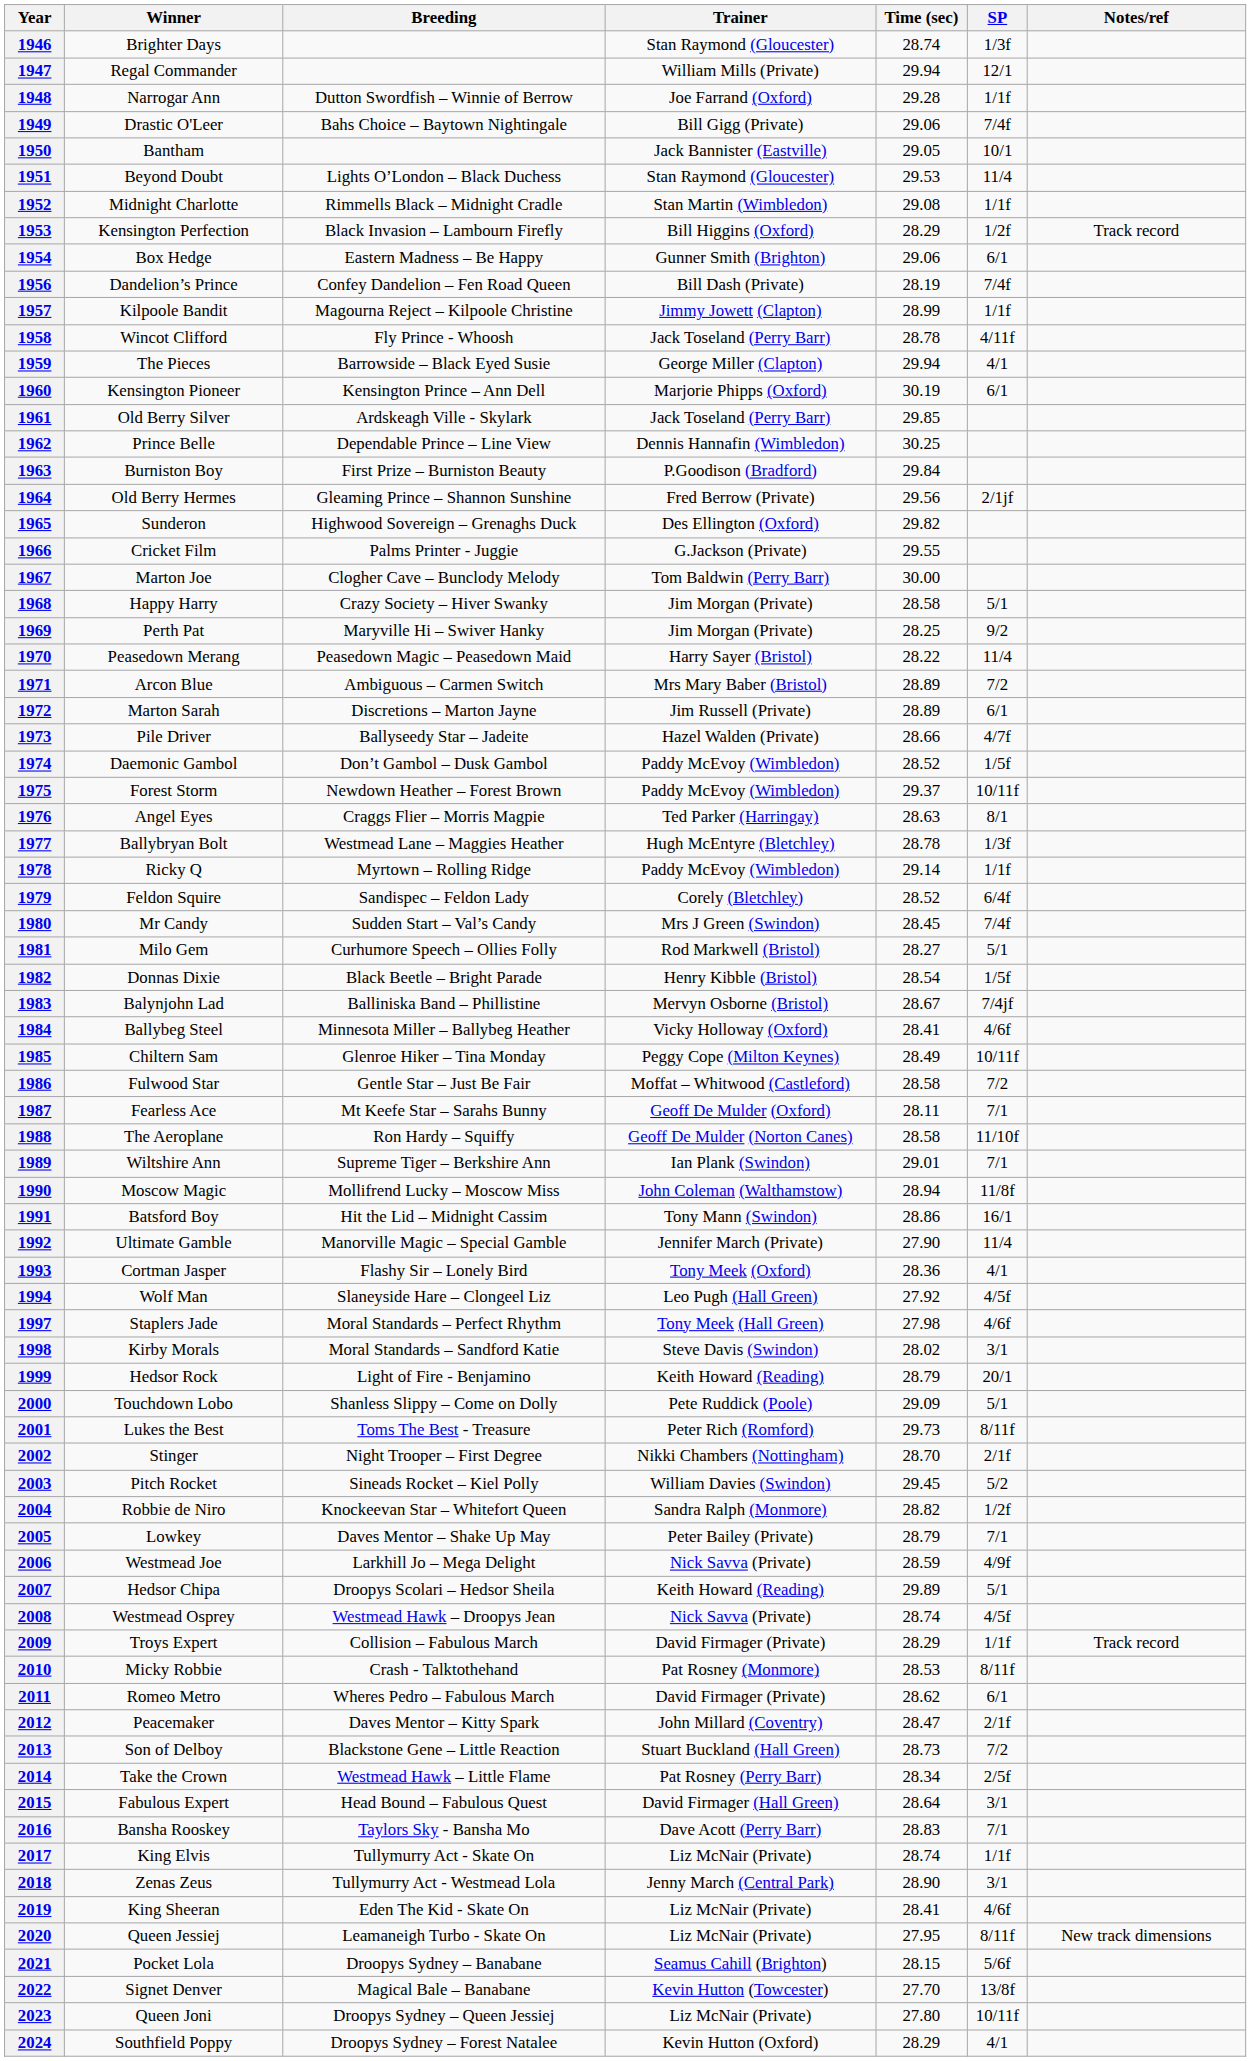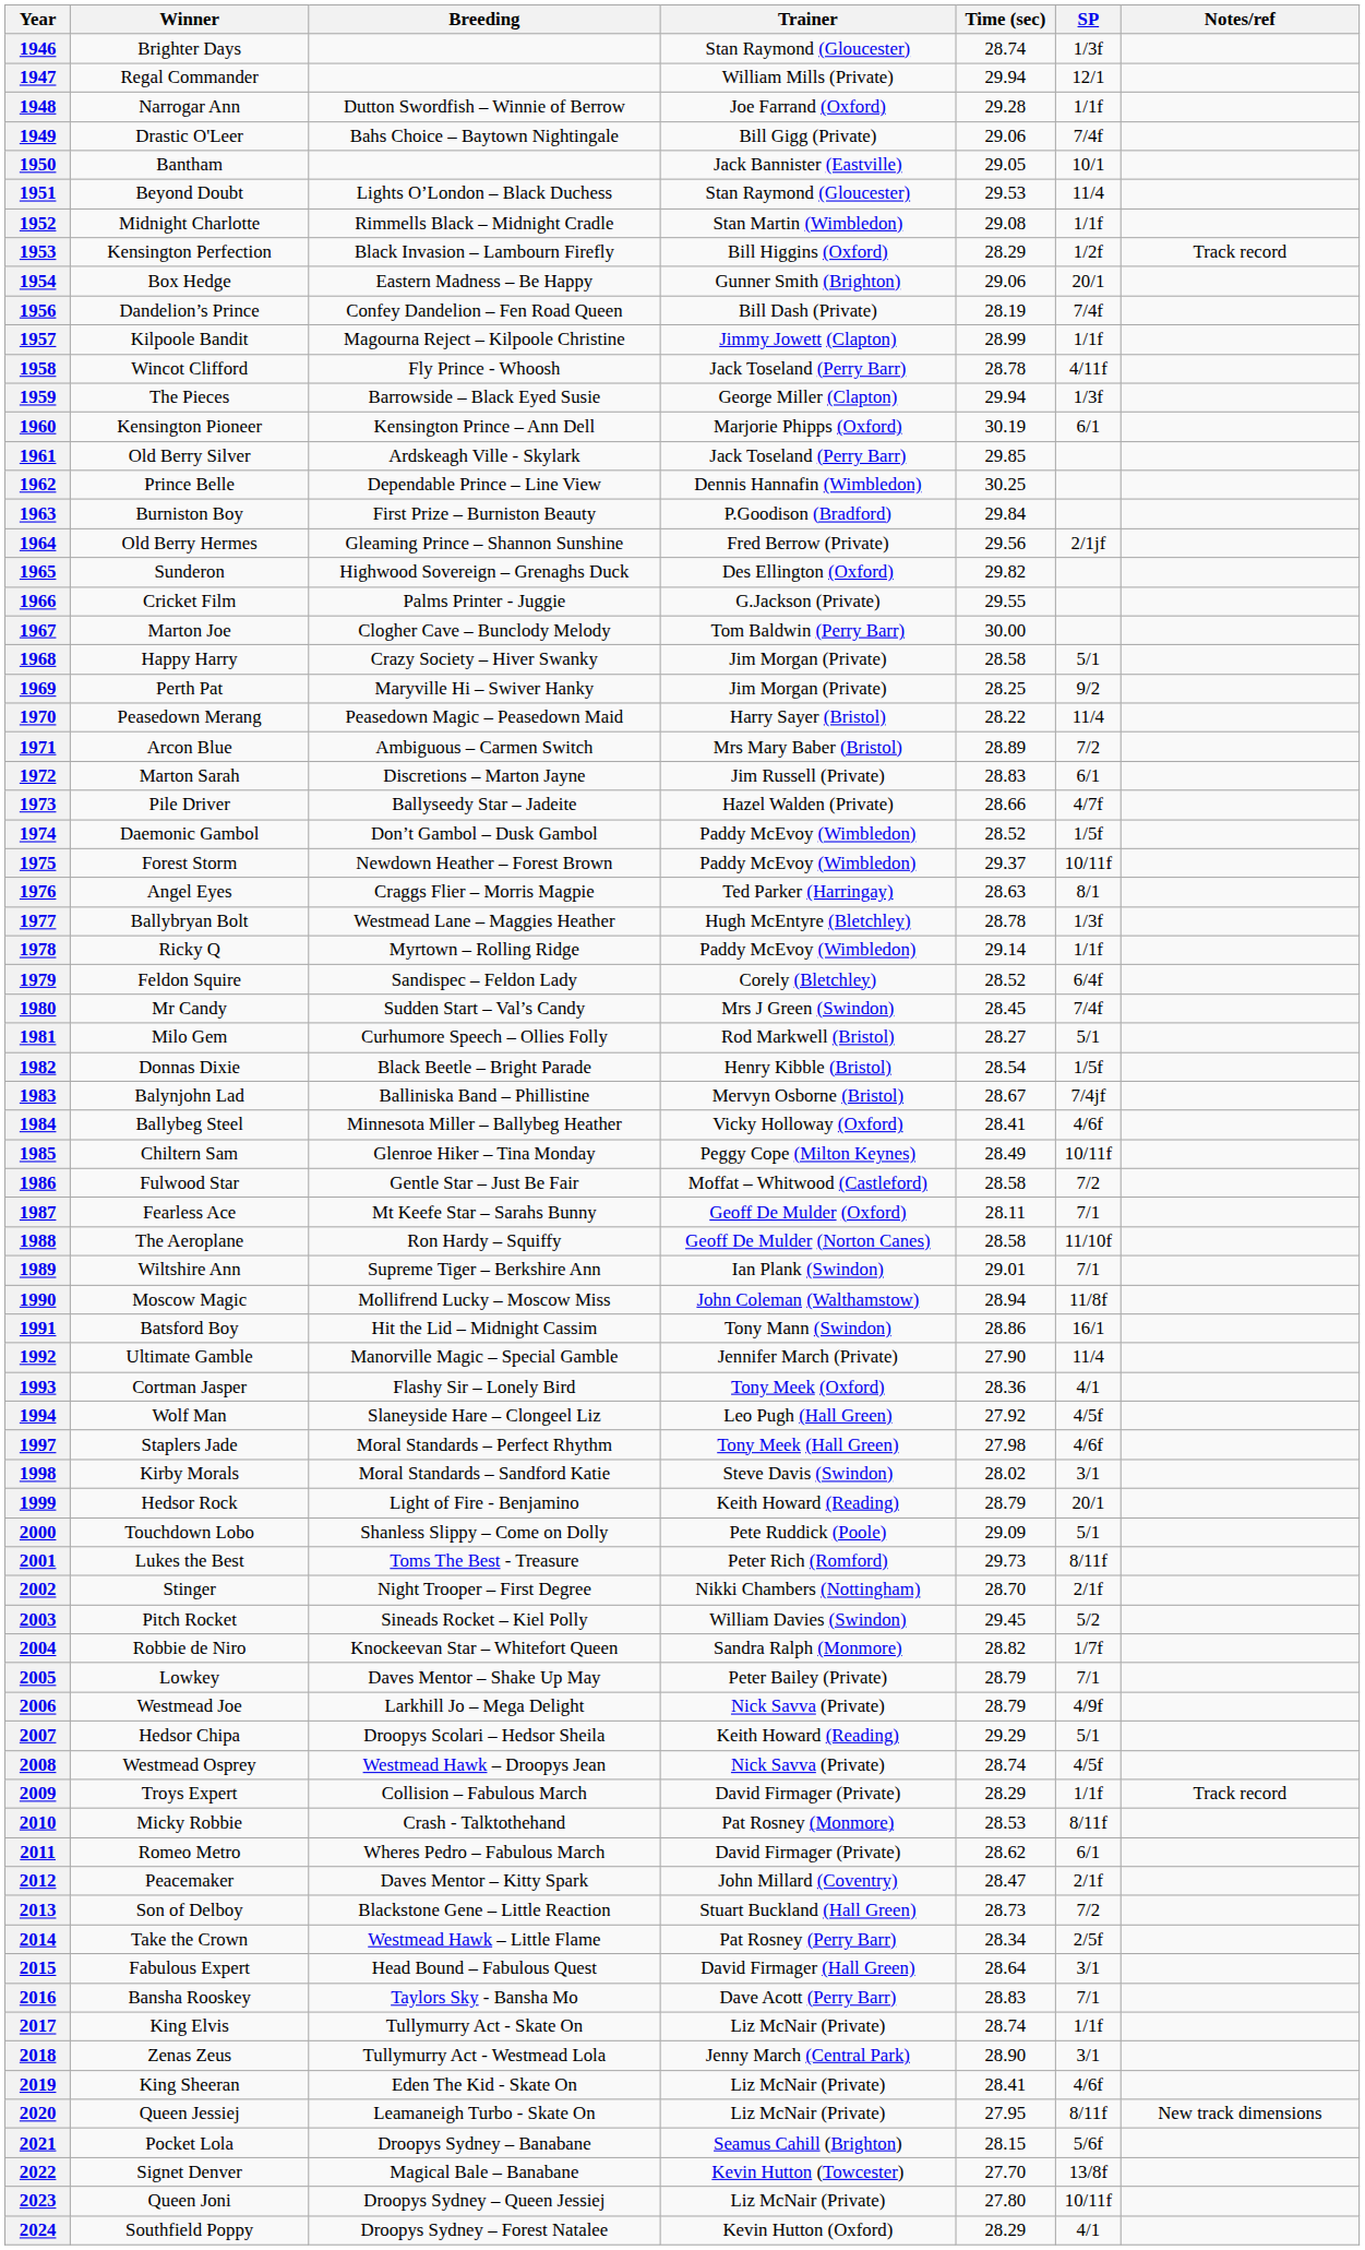1954 | SP: 6/1 -> 20/1
1959 | SP: 4/1 -> 1/3f
1972 | Time (sec): 28.89 -> 28.83
2004 | SP: 1/2f -> 1/7f
2006 | Time (sec): 28.59 -> 28.79
2007 | Time (sec): 29.89 -> 29.29
